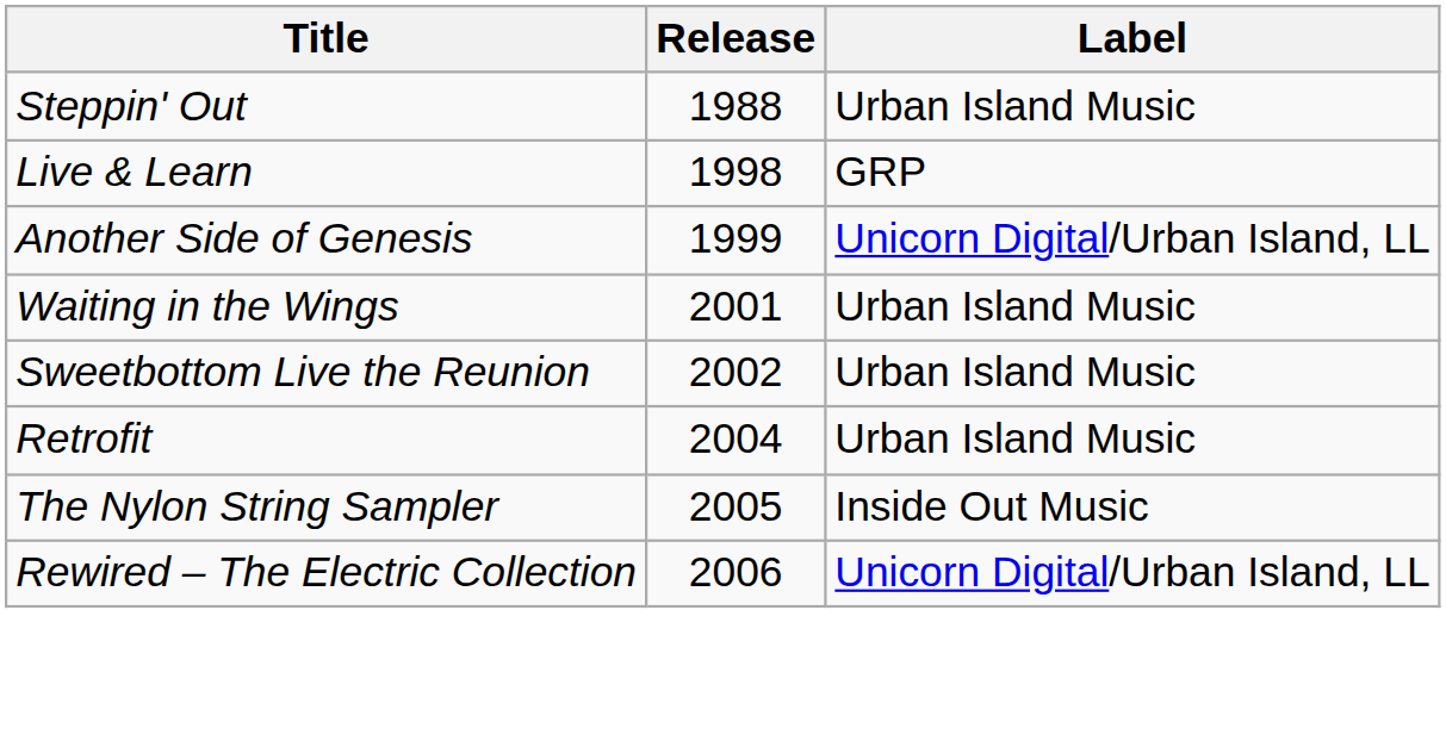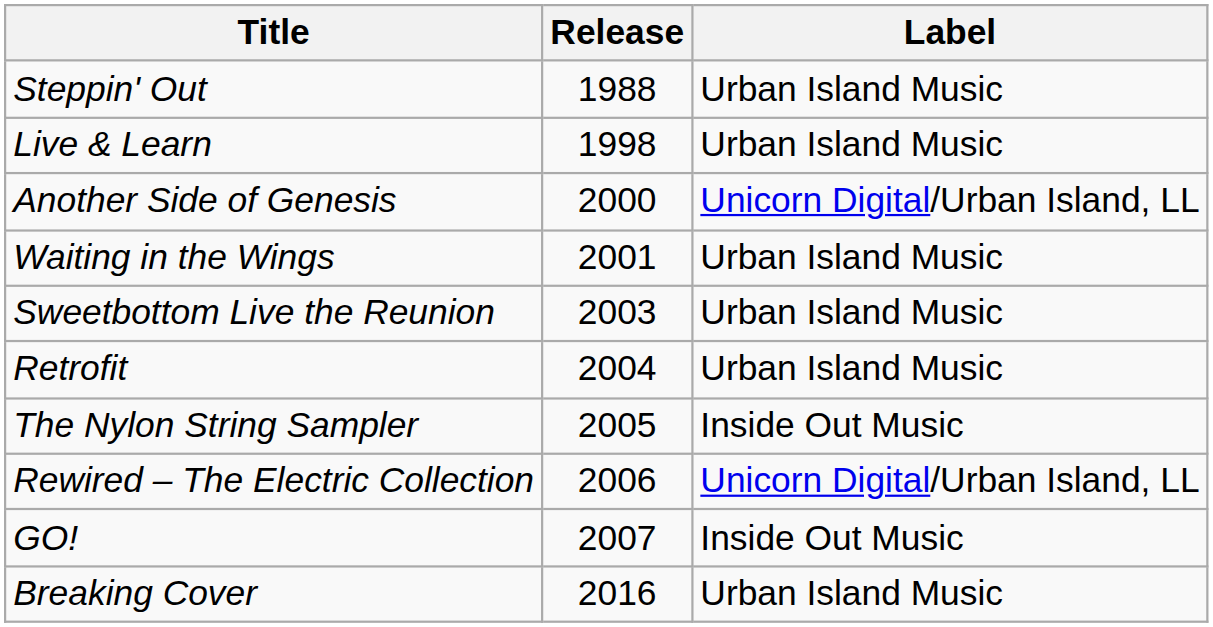Live & Learn | Label: GRP -> Urban Island Music
Another Side of Genesis | Release: 1999 -> 2000
Sweetbottom Live the Reunion | Release: 2002 -> 2003
+ row: GO! | 2007 | Inside Out Music
+ row: Breaking Cover | 2016 | Urban Island Music
